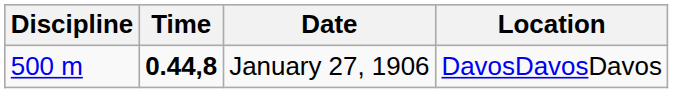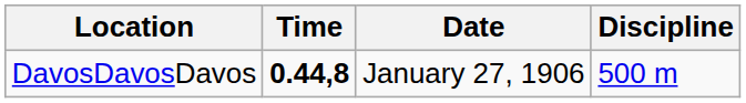columns swapped: Discipline <-> Location
